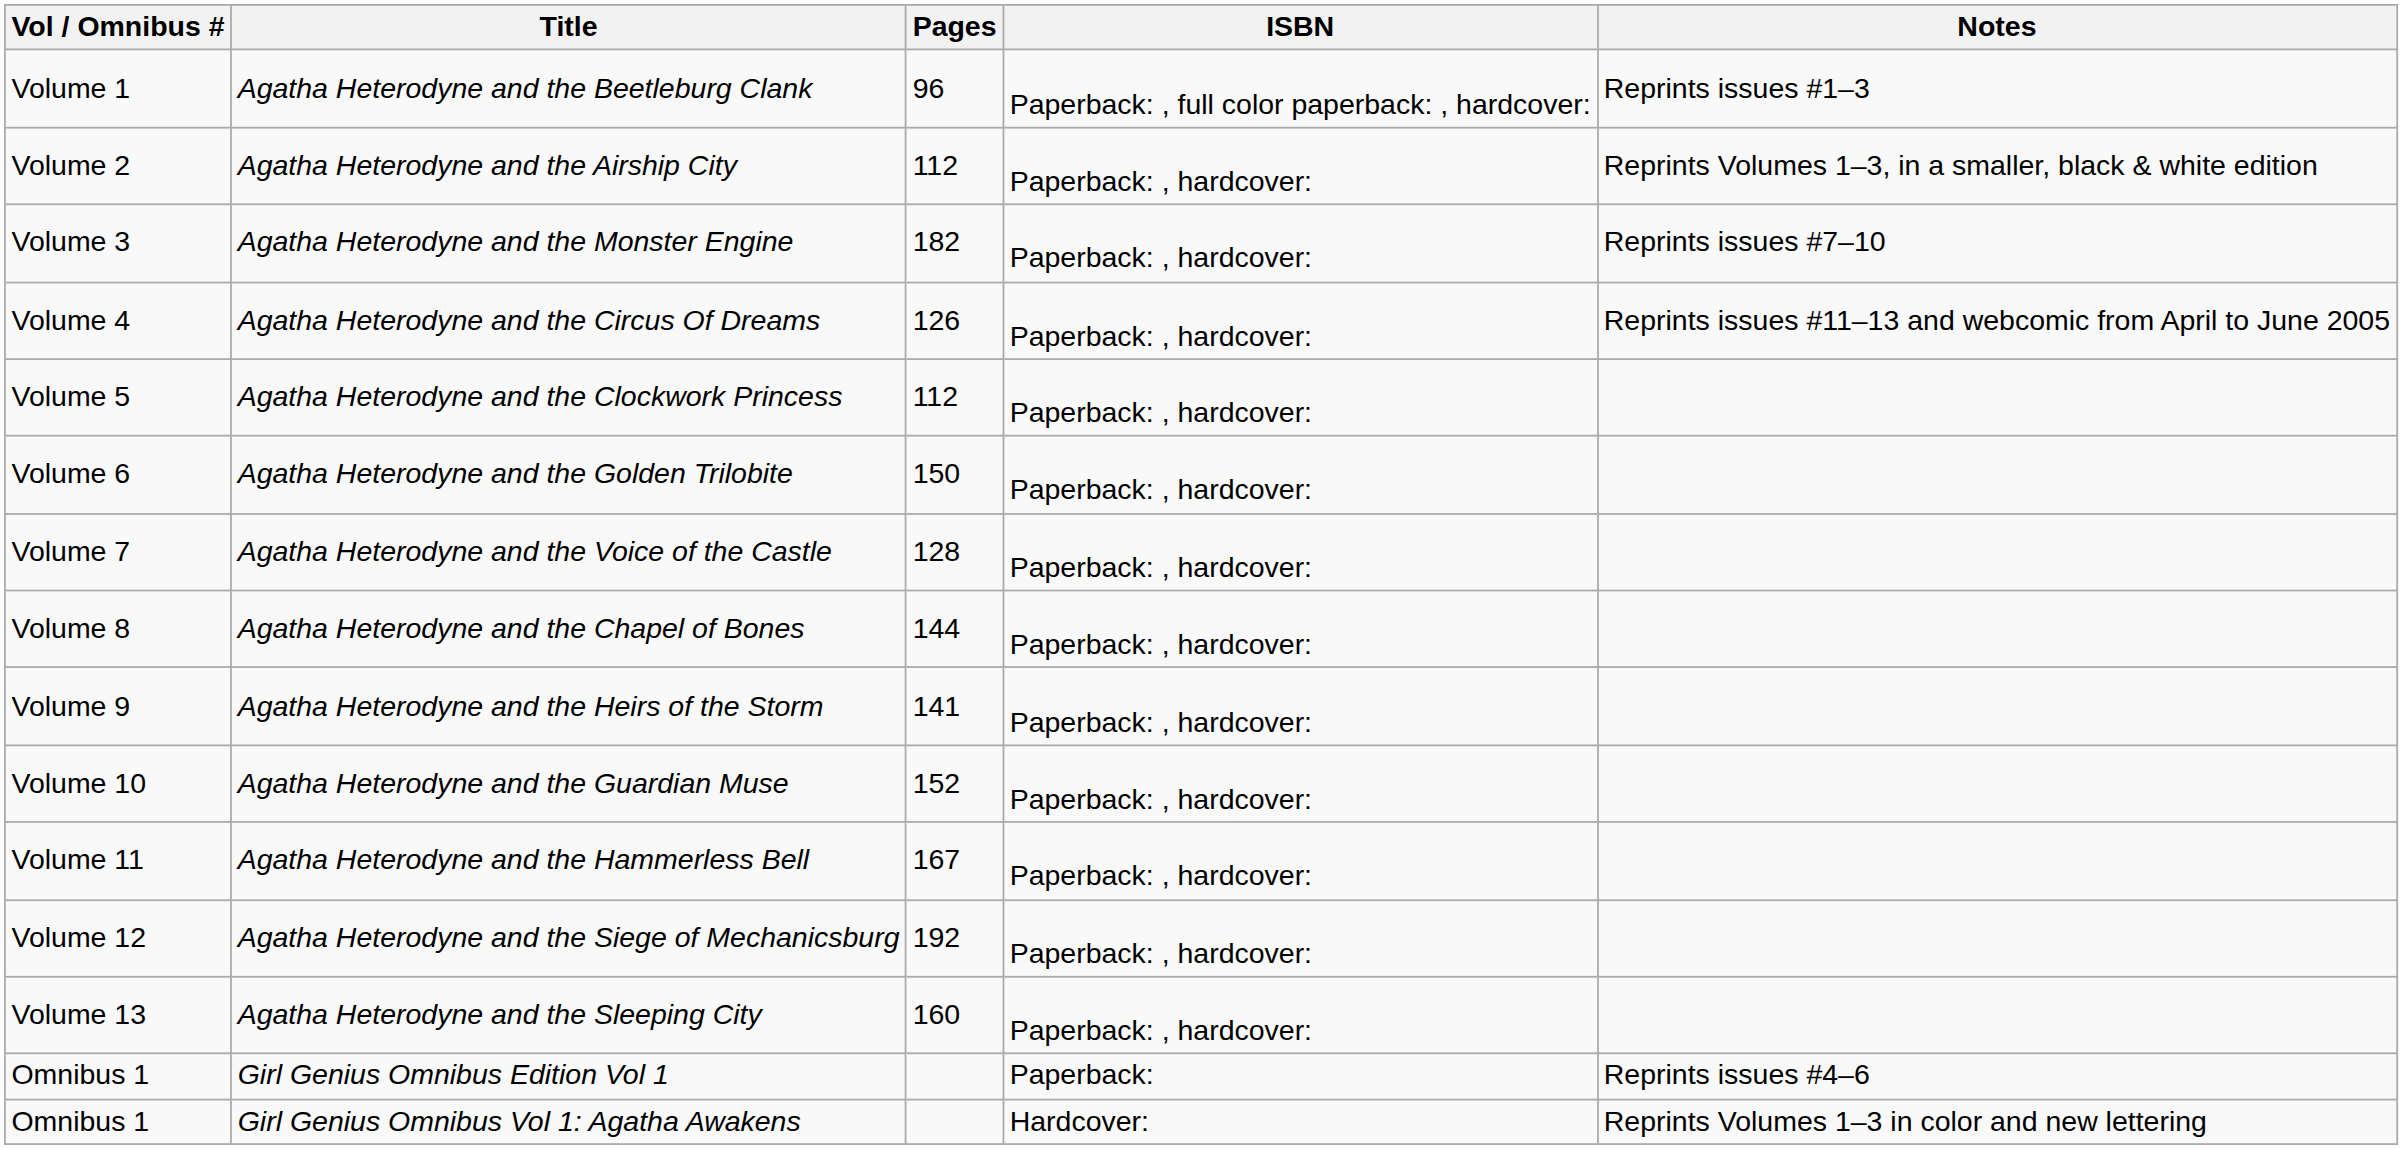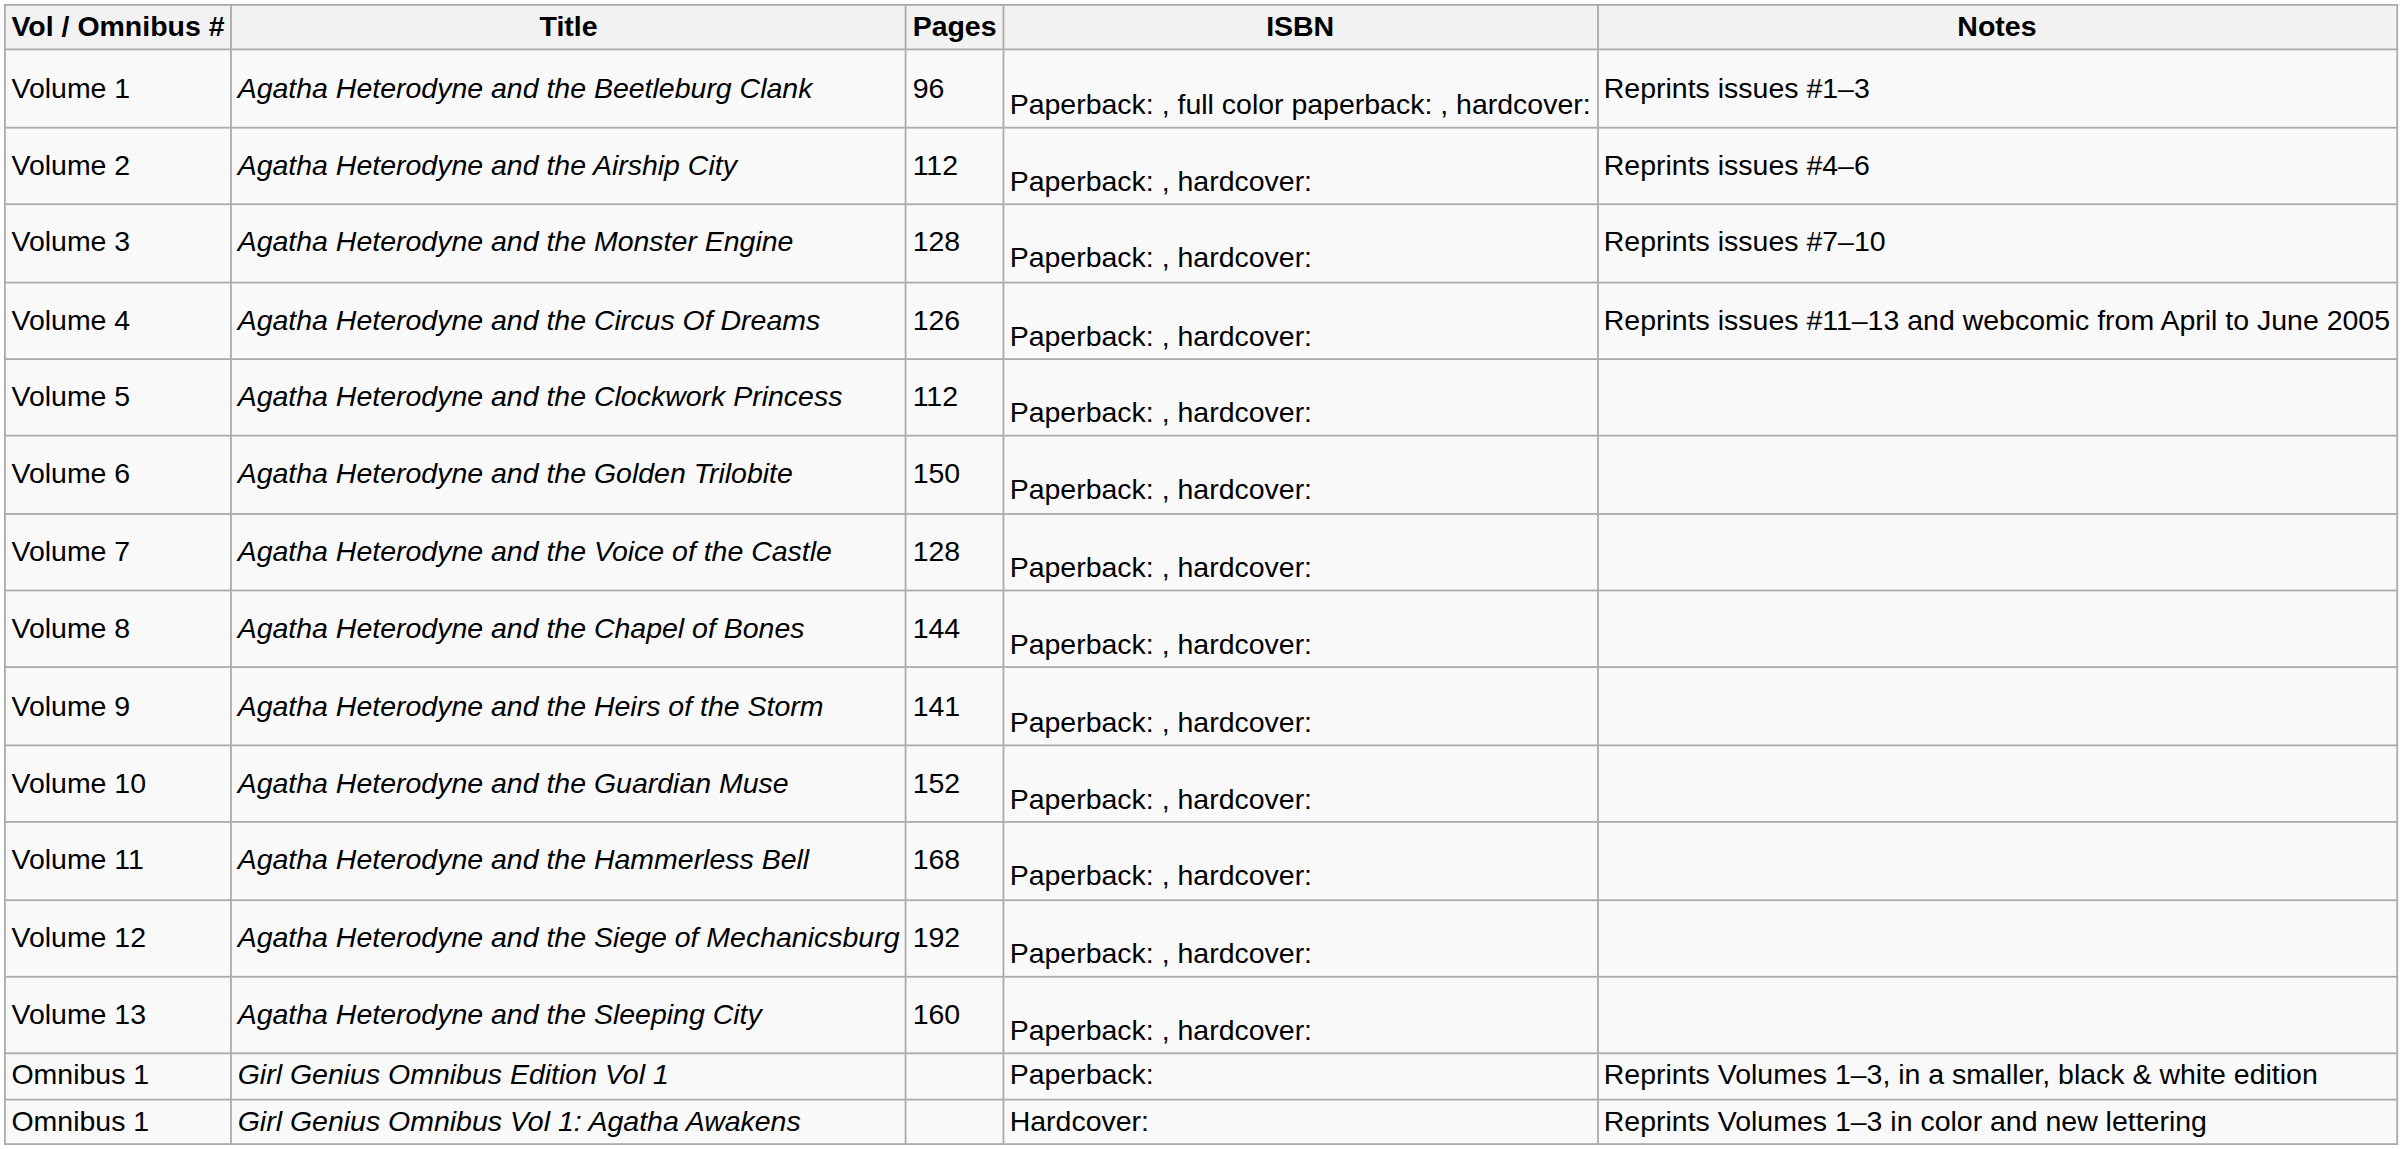Agatha Heterodyne and the Airship City | Notes: Reprints Volumes 1–3, in a smaller, black & white edition -> Reprints issues #4–6
Agatha Heterodyne and the Monster Engine | Pages: 182 -> 128
Agatha Heterodyne and the Hammerless Bell | Pages: 167 -> 168
Girl Genius Omnibus Edition Vol 1 | Notes: Reprints issues #4–6 -> Reprints Volumes 1–3, in a smaller, black & white edition
